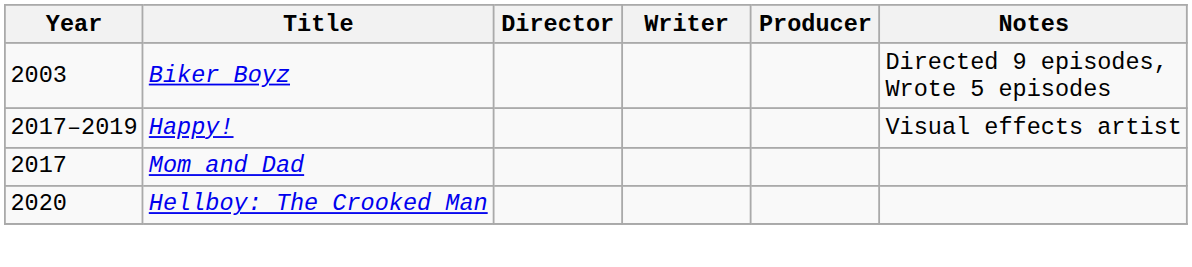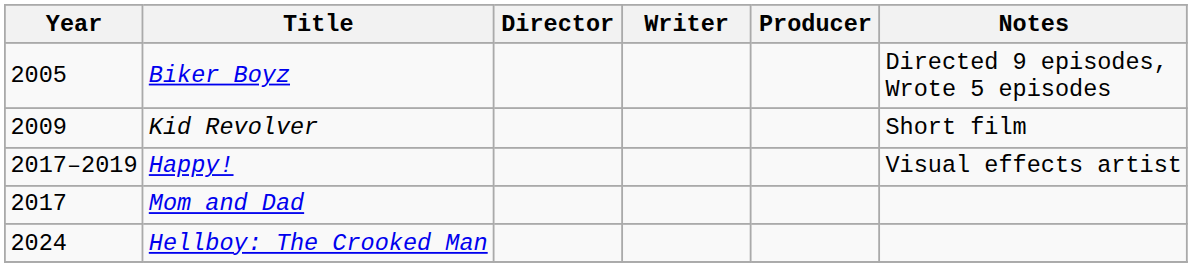Biker Boyz | Year: 2003 -> 2005
+ row: 2009 | Kid Revolver | Short film
Hellboy: The Crooked Man | Year: 2020 -> 2024
